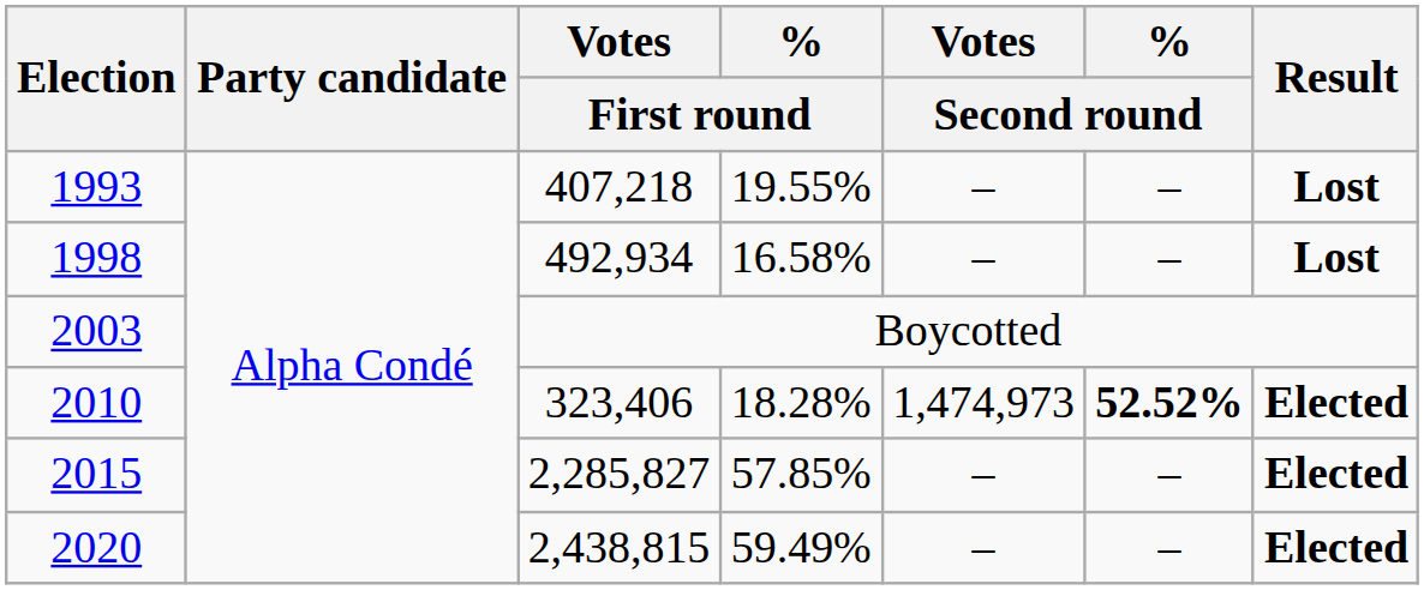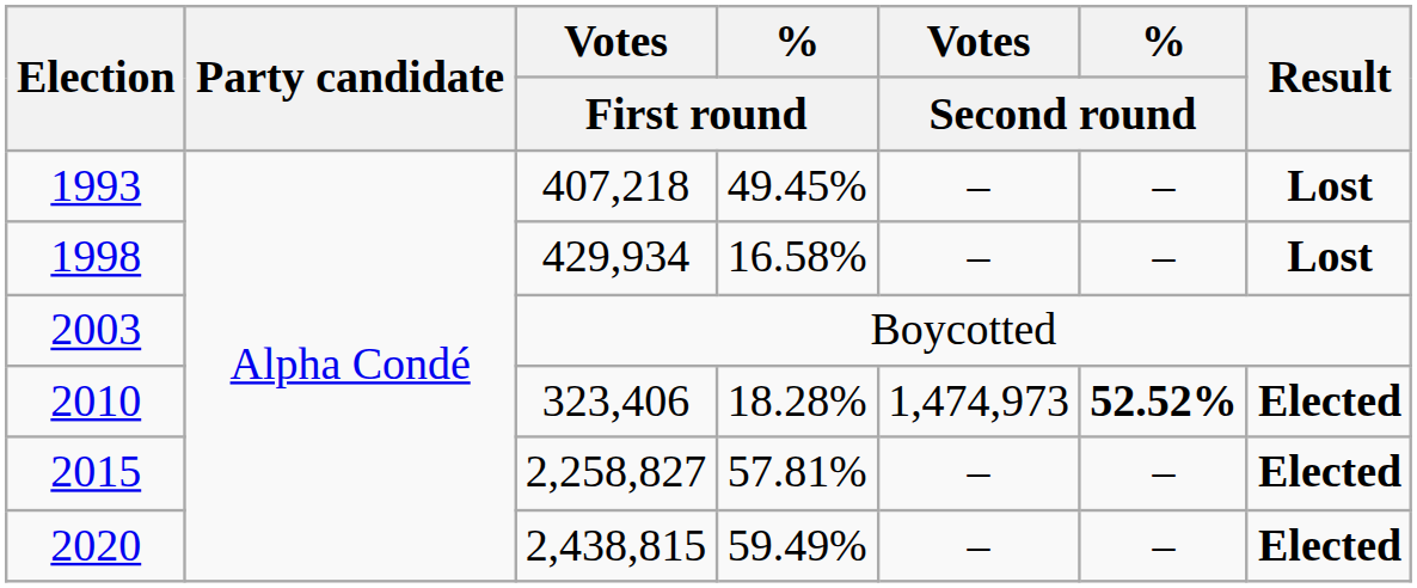1993 | % / First round: 19.55% -> 49.45%
1998 | Votes / First round: 492,934 -> 429,934
2015 | Votes / First round: 2,285,827 -> 2,258,827
2015 | % / First round: 57.85% -> 57.81%
